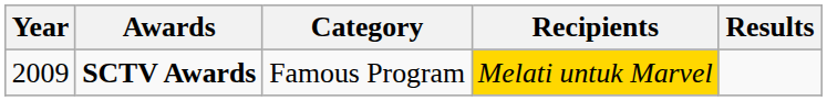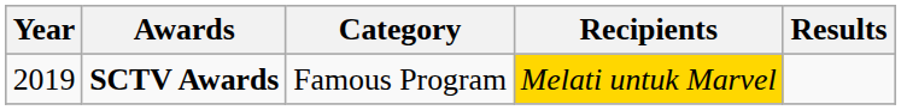SCTV Awards | Year: 2009 -> 2019
